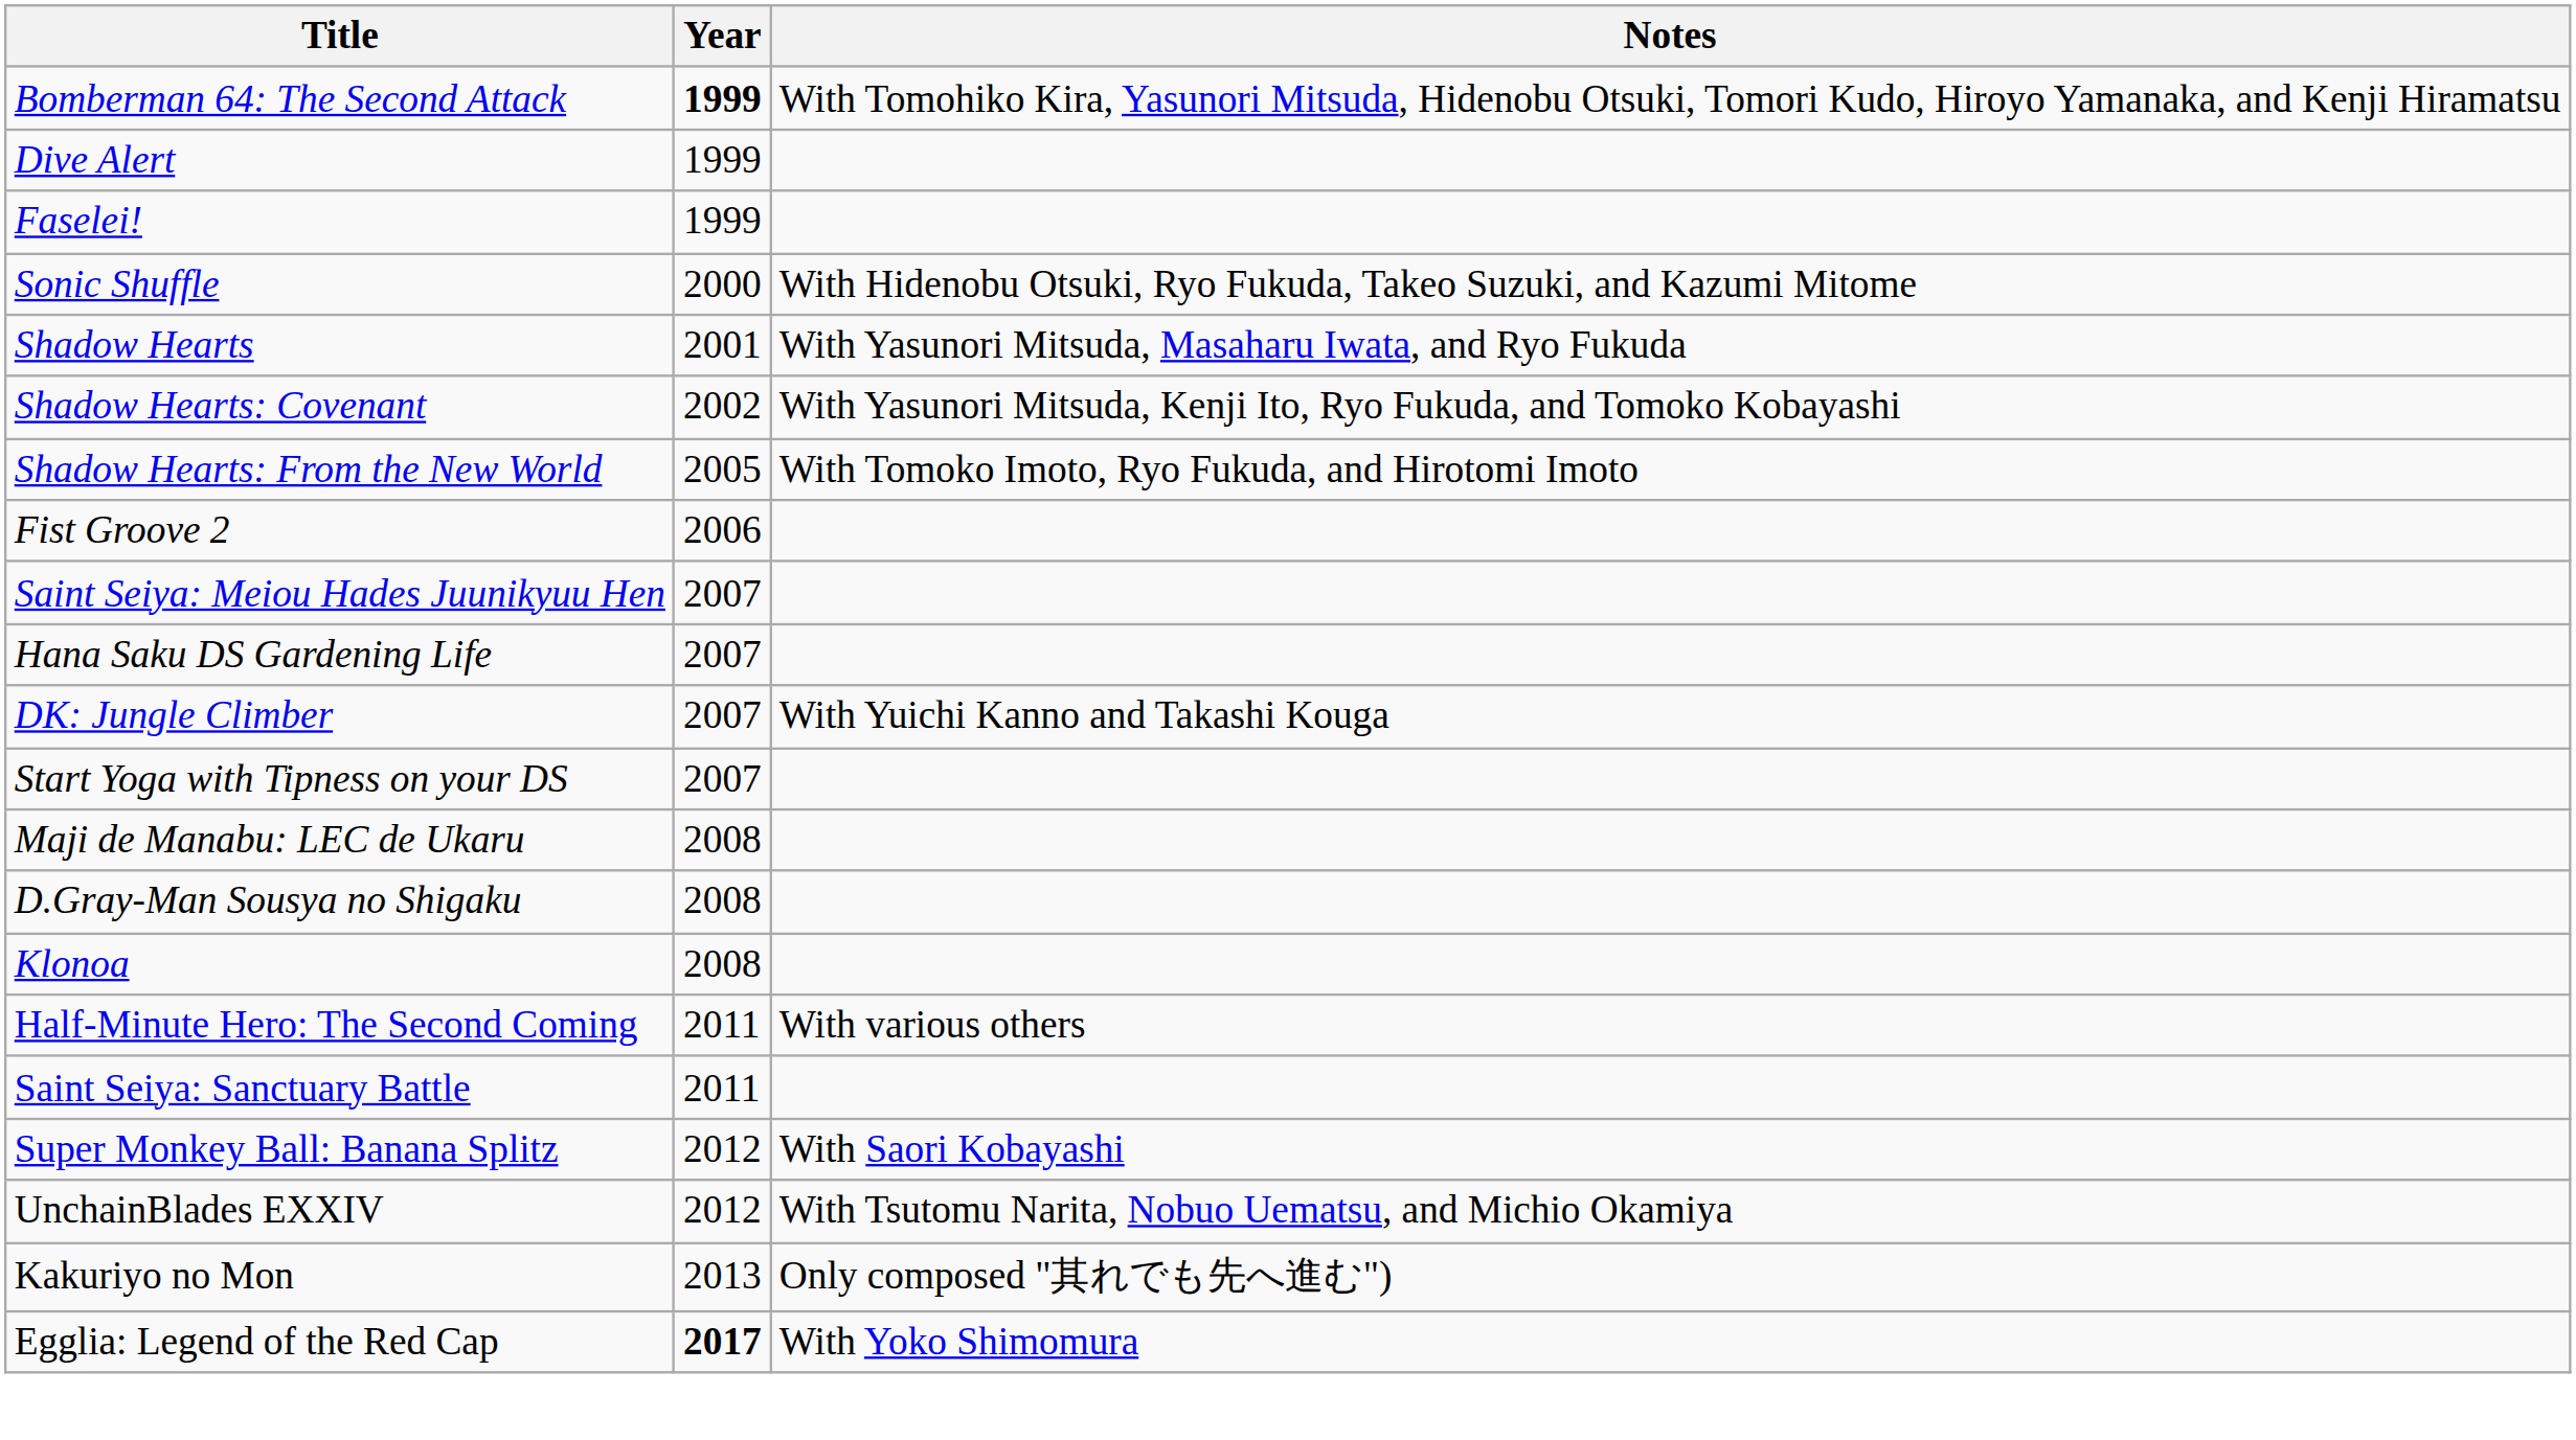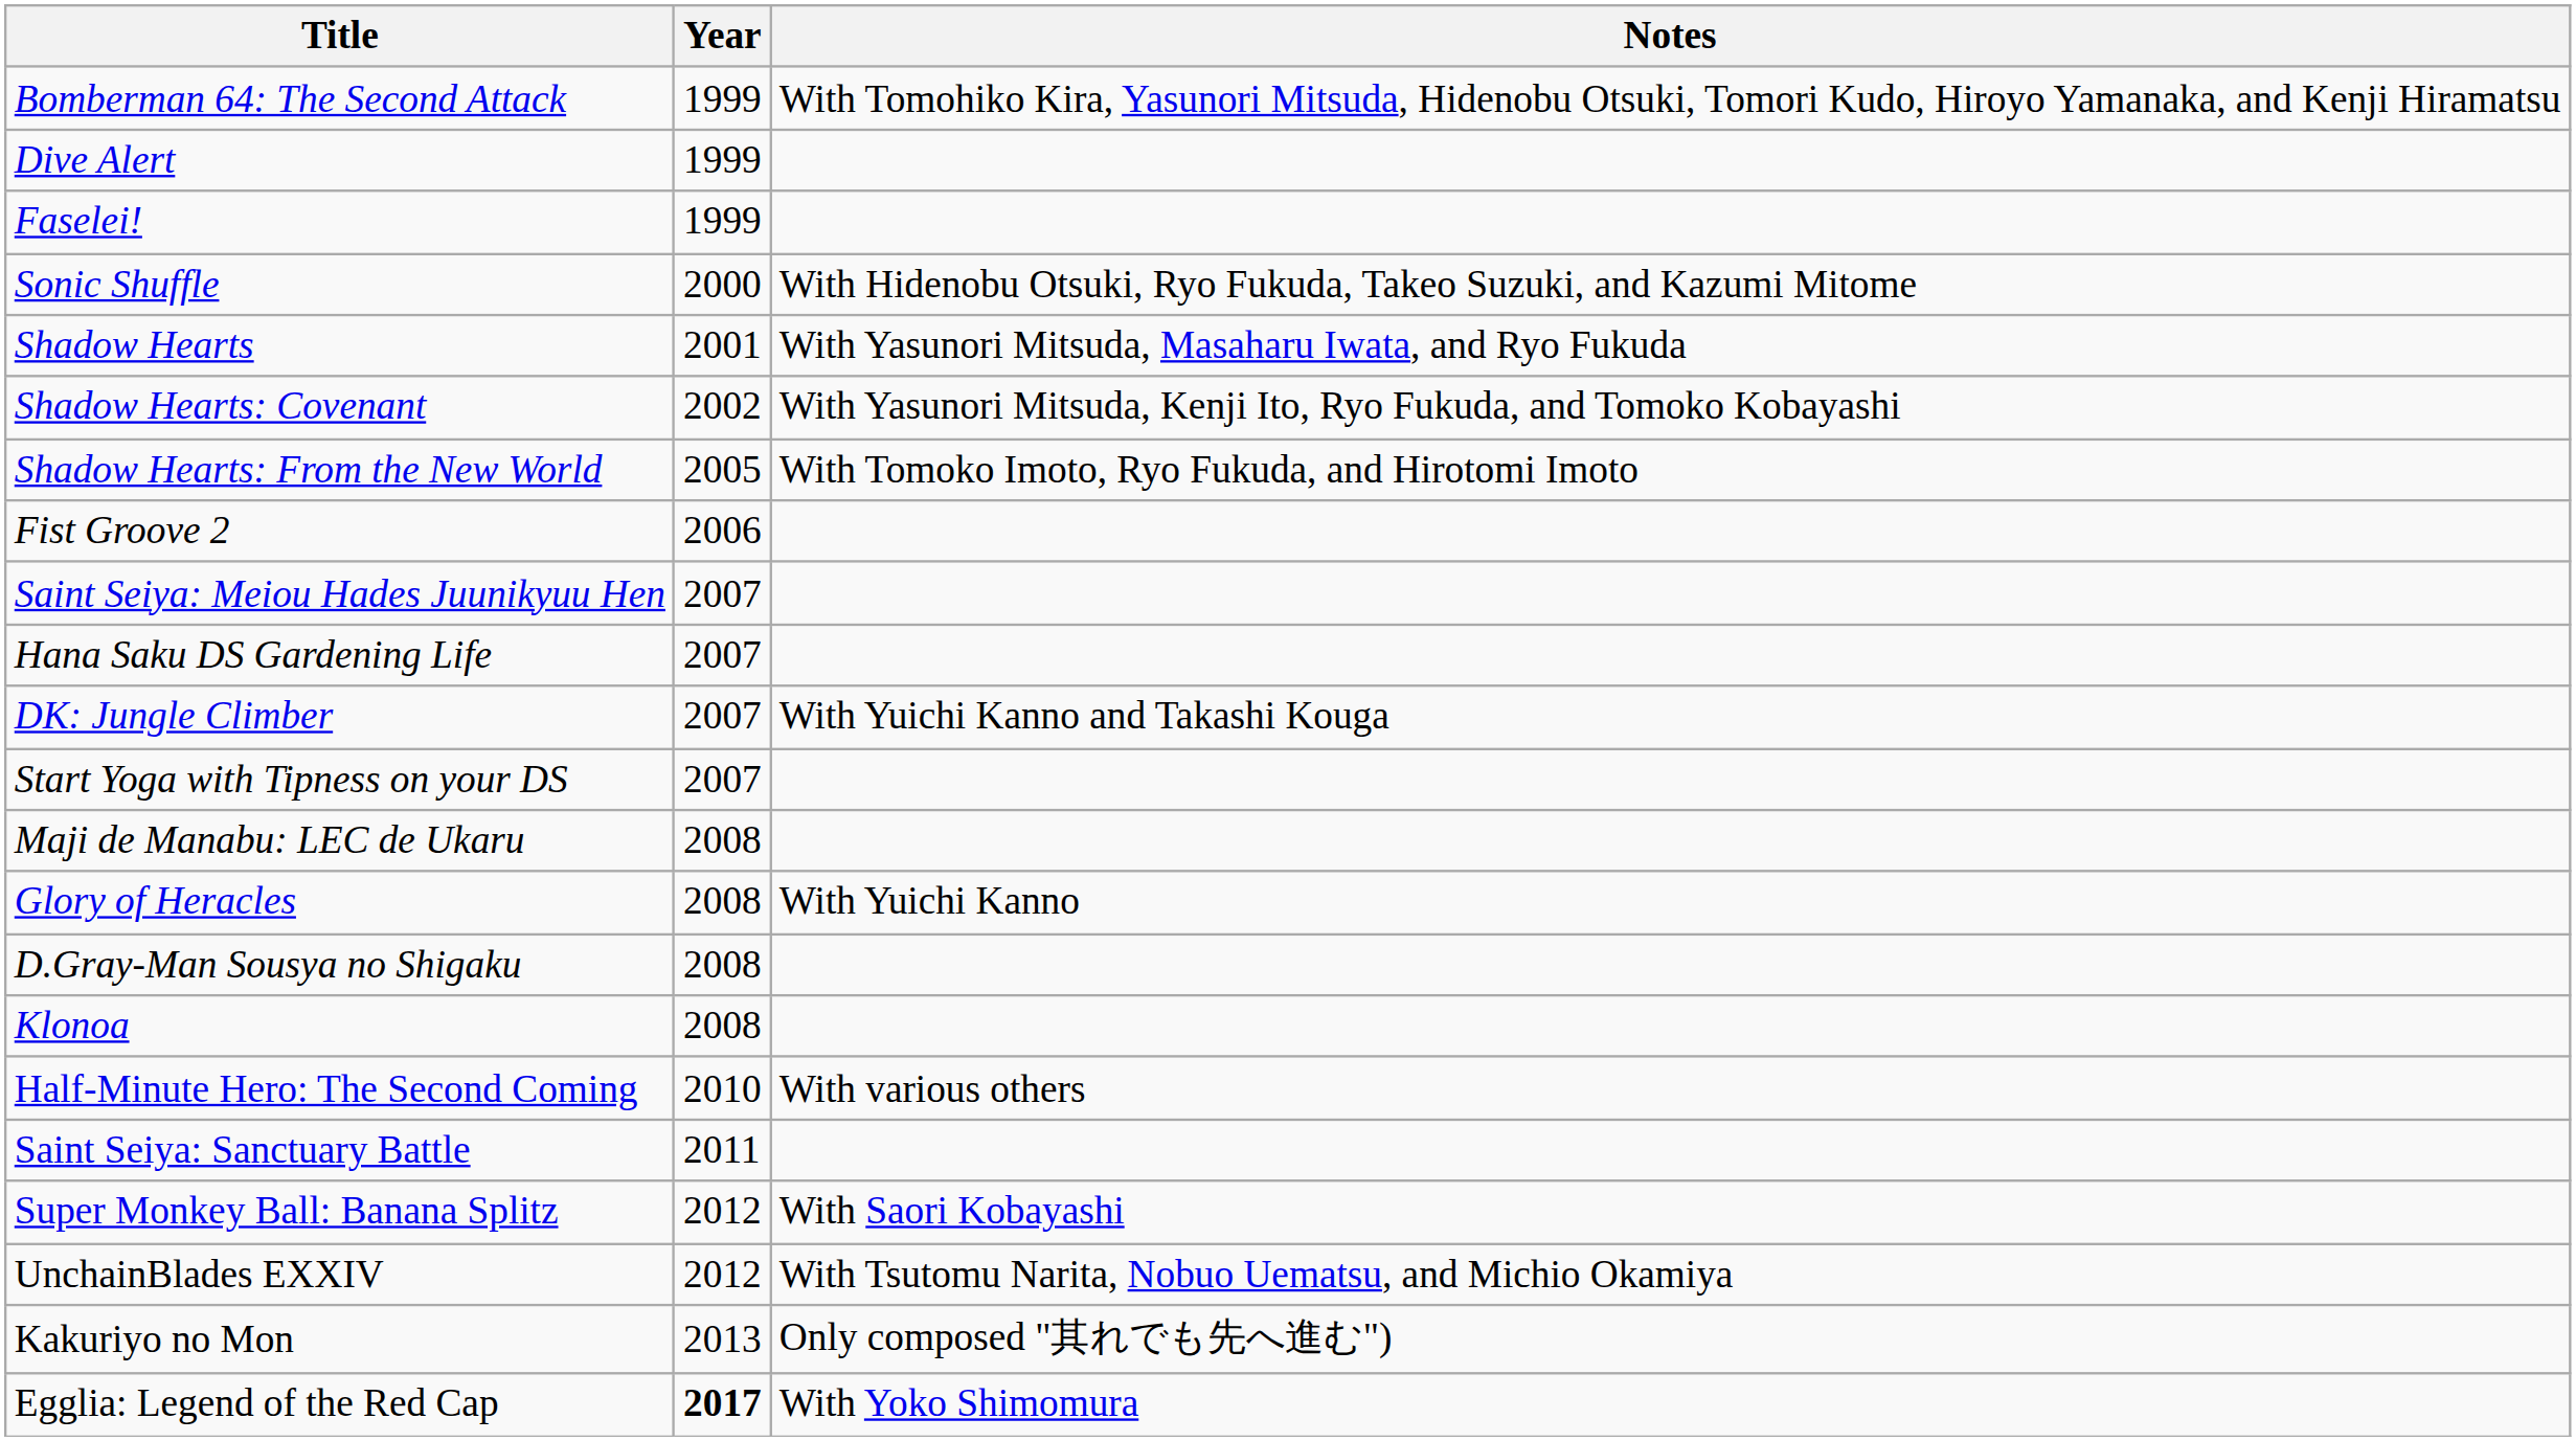Bomberman 64: The Second Attack | Year: bold -> normal
+ row: Glory of Heracles | 2008 | With Yuichi Kanno
Half-Minute Hero: The Second Coming | Year: 2011 -> 2010
